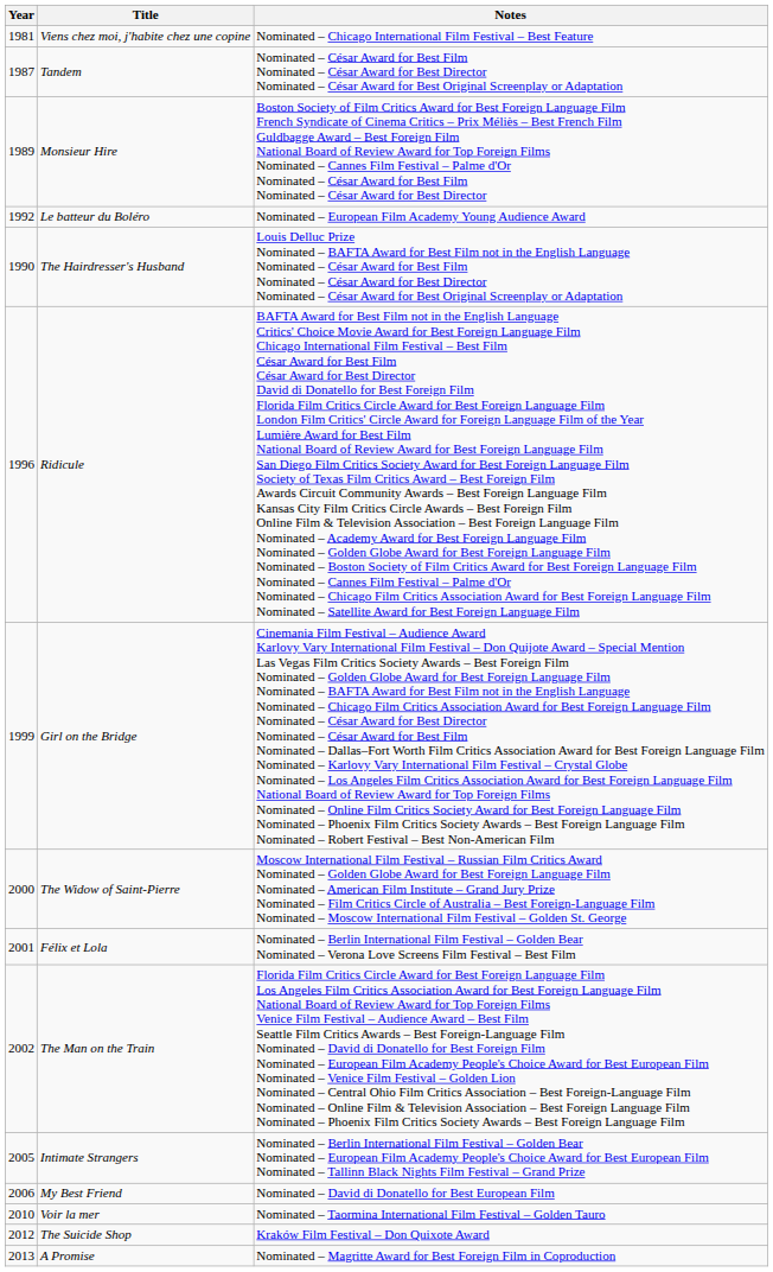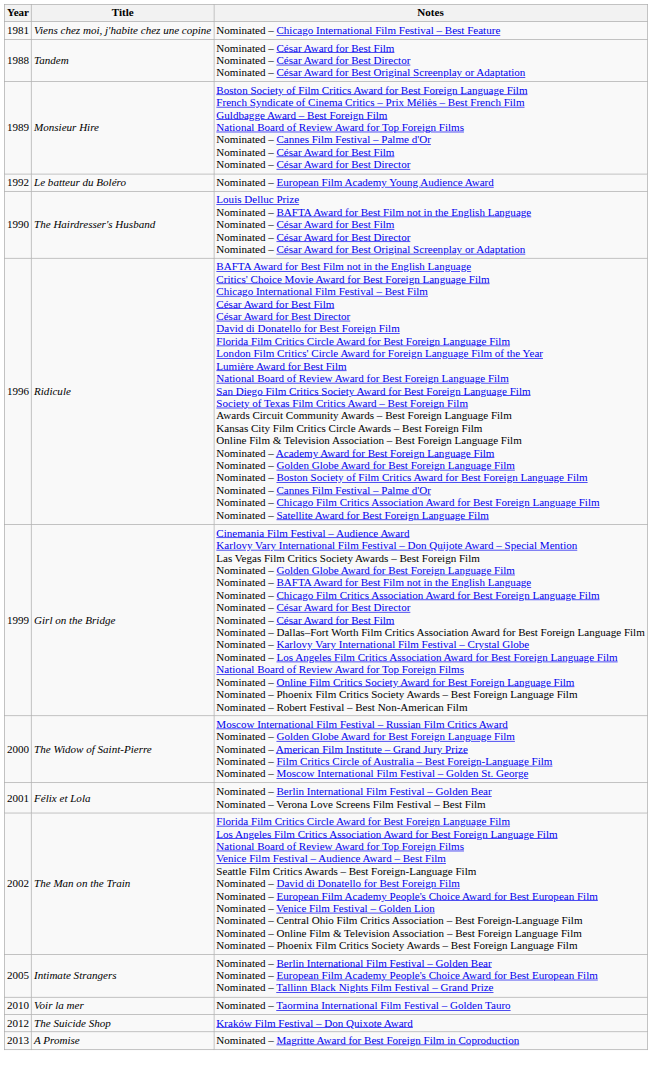Tandem | Year: 1987 -> 1988
- row: 2006 | My Best Friend | Nominated – David di Donatello for Best European Film
